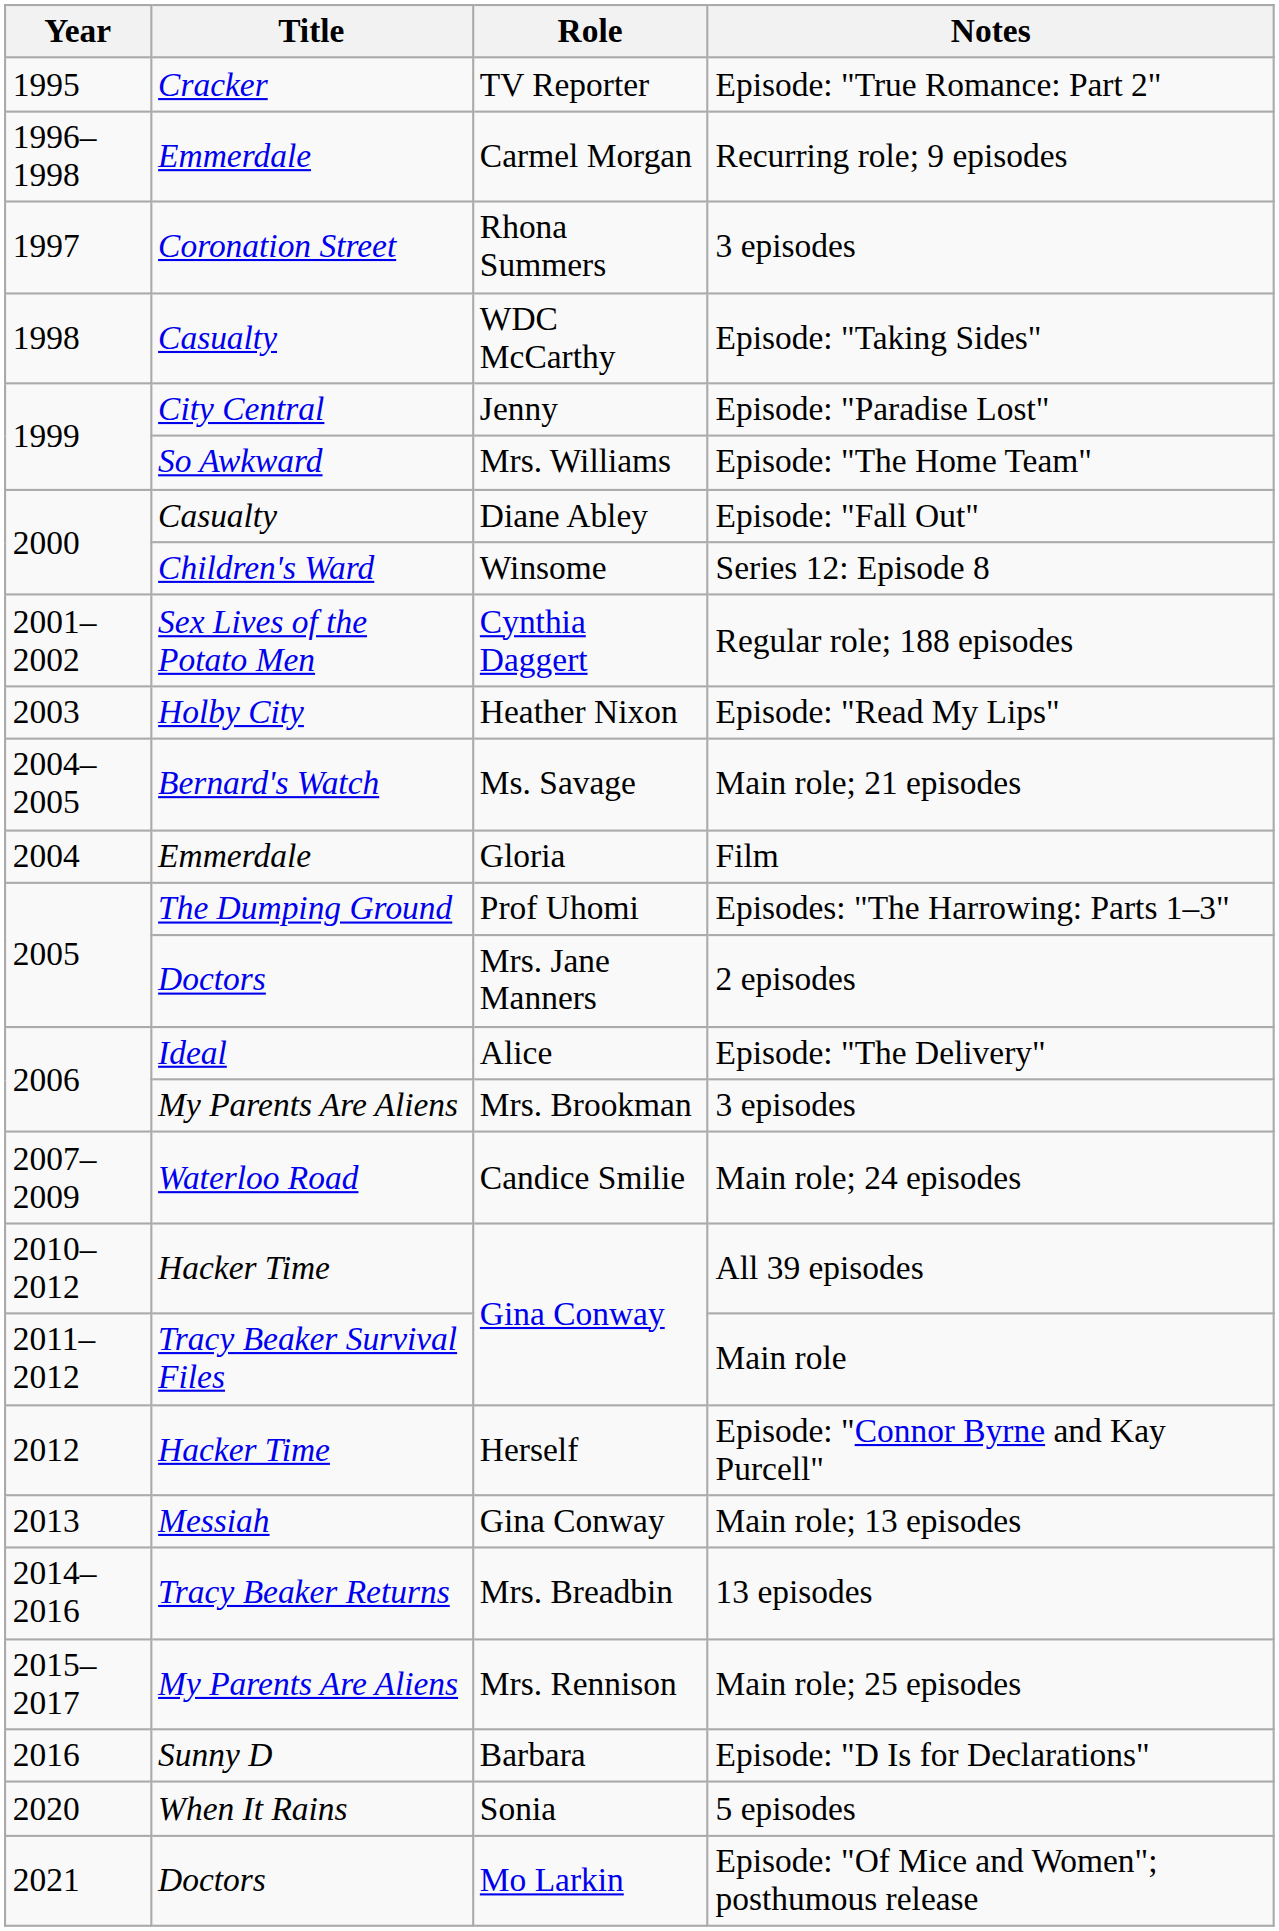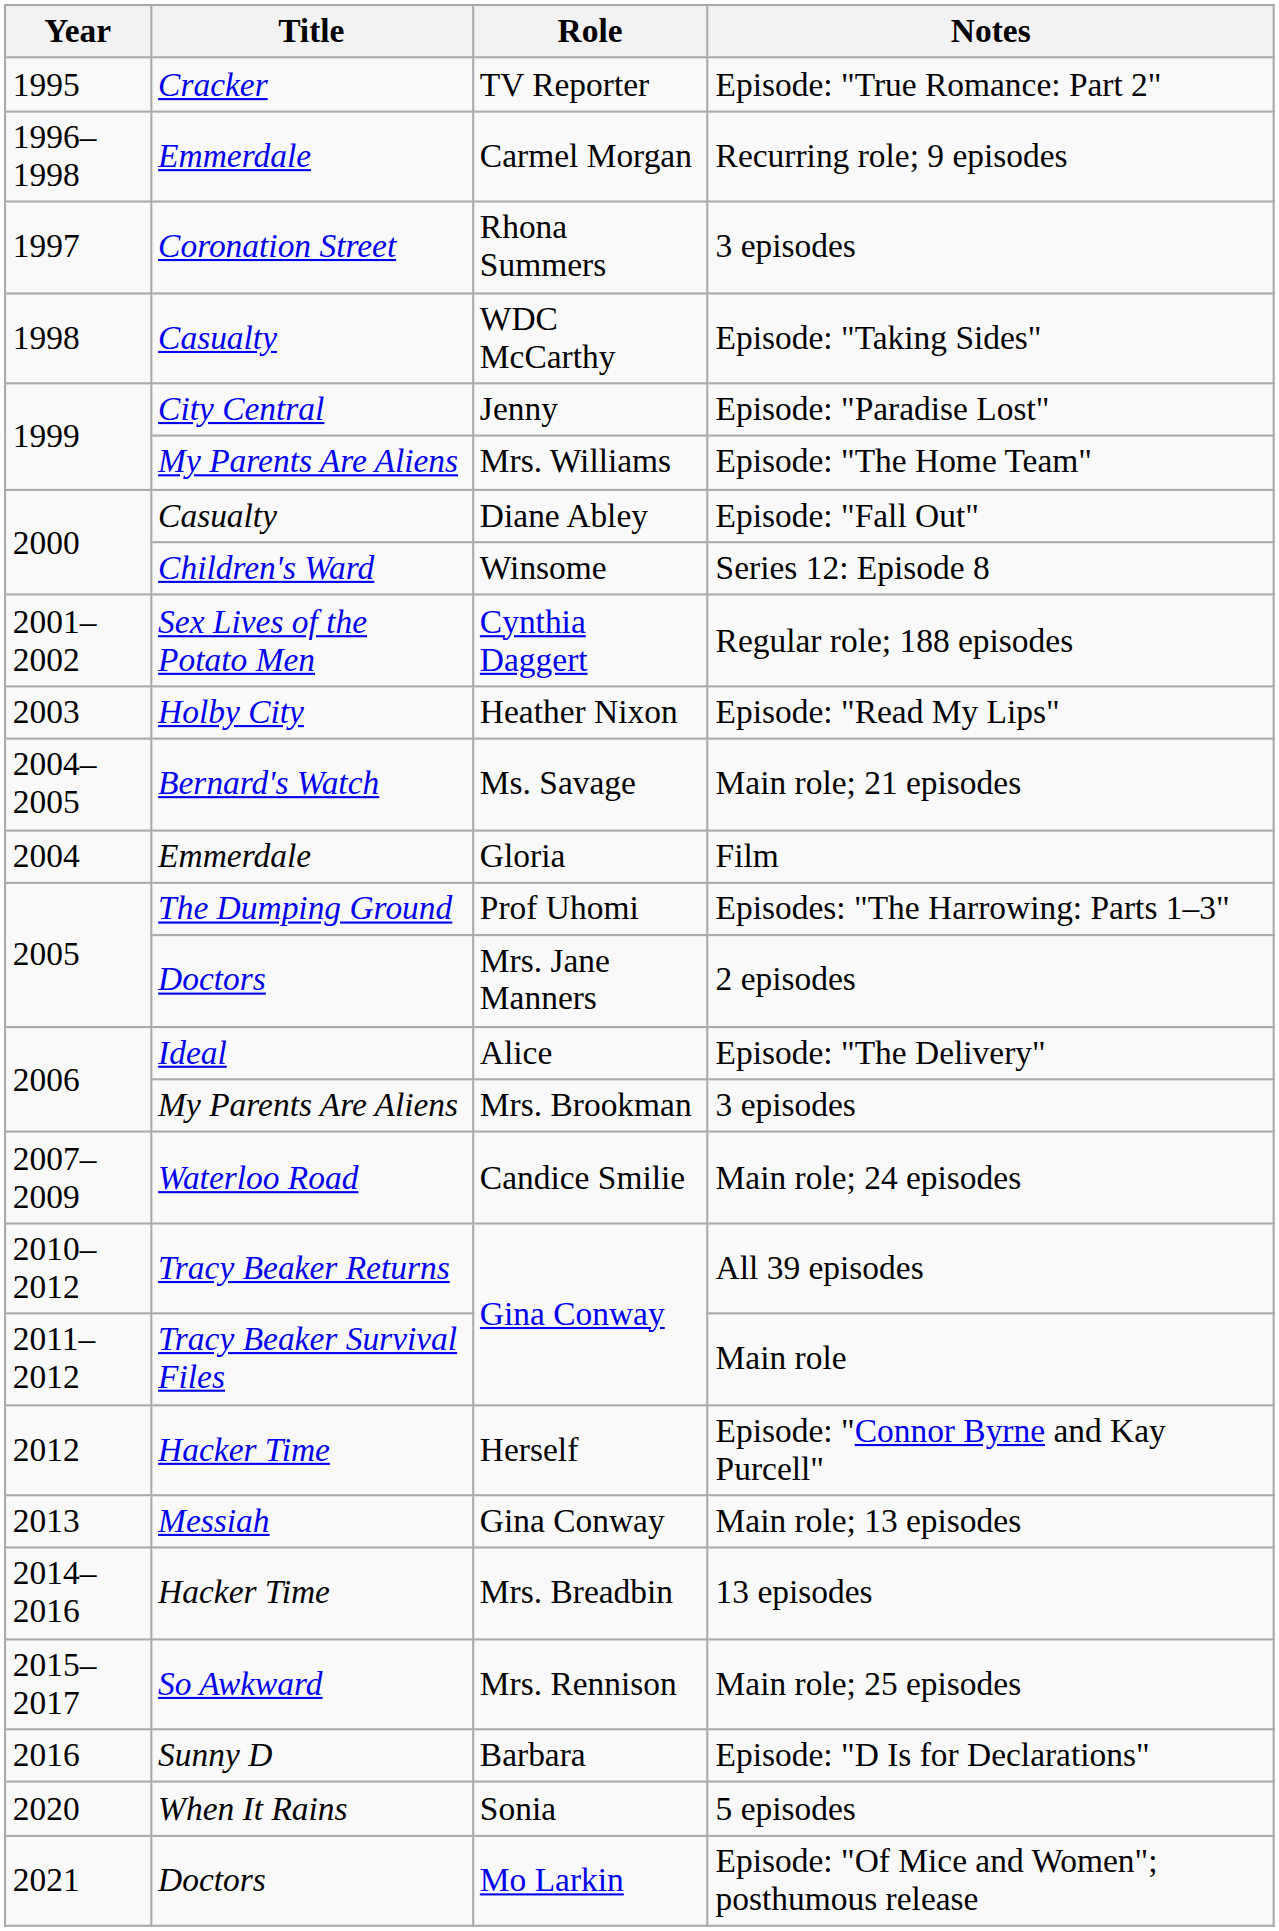Episode: "The Home Team" | Title: So Awkward -> My Parents Are Aliens
All 39 episodes | Title: Hacker Time -> Tracy Beaker Returns
13 episodes | Title: Tracy Beaker Returns -> Hacker Time
Main role; 25 episodes | Title: My Parents Are Aliens -> So Awkward
